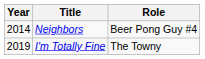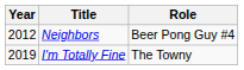Neighbors | Year: 2014 -> 2012
